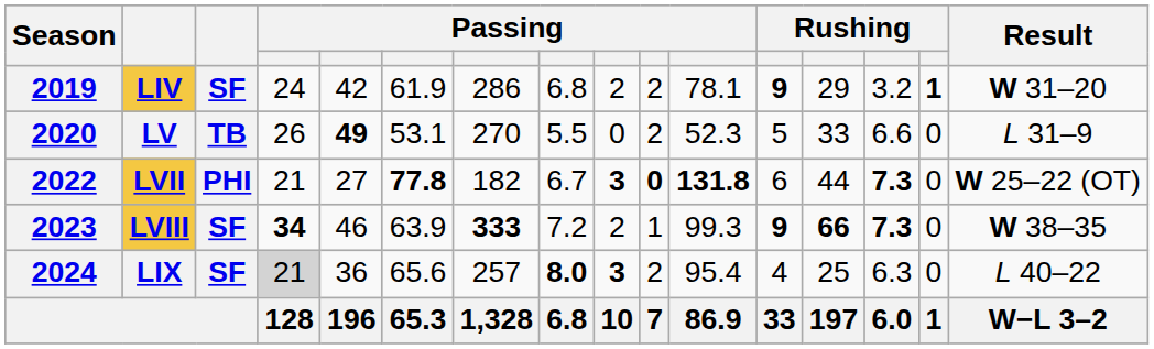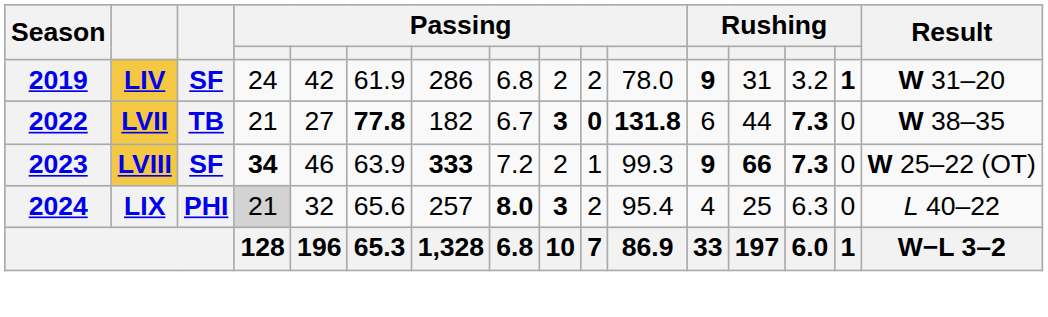LIV | column 11: 78.1 -> 78.0
LIV | column 13: 29 -> 31
- row: 2020 | LV | TB | 26 | 49 | 53.1 | 270 | 5.5 | 0 | 2 | 52.3 | 5 | 33 | 6.6 | 0 | L 31–9
LVII | column 3: PHI -> TB
LVII | Result: W 25–22 (OT) -> W 38–35
LVIII | Result: W 38–35 -> W 25–22 (OT)
LIX | column 3: SF -> PHI
LIX | column 5: 36 -> 32
